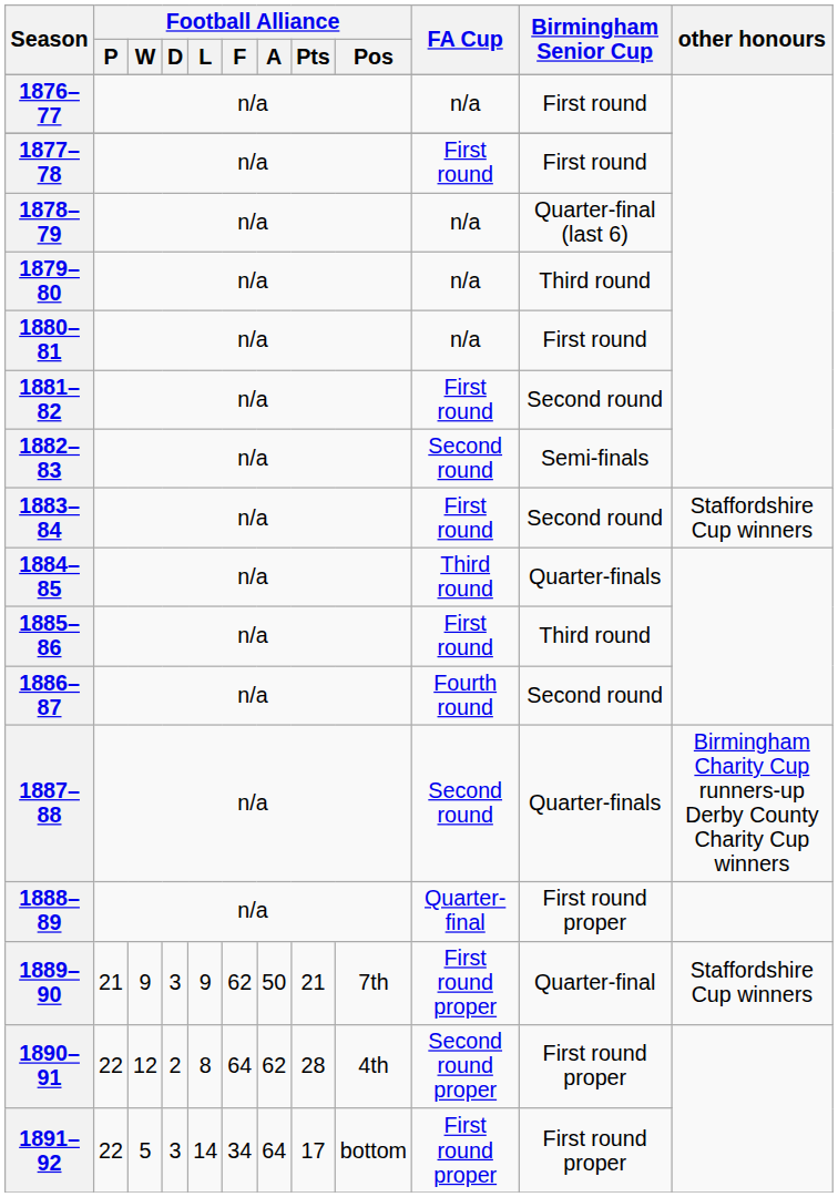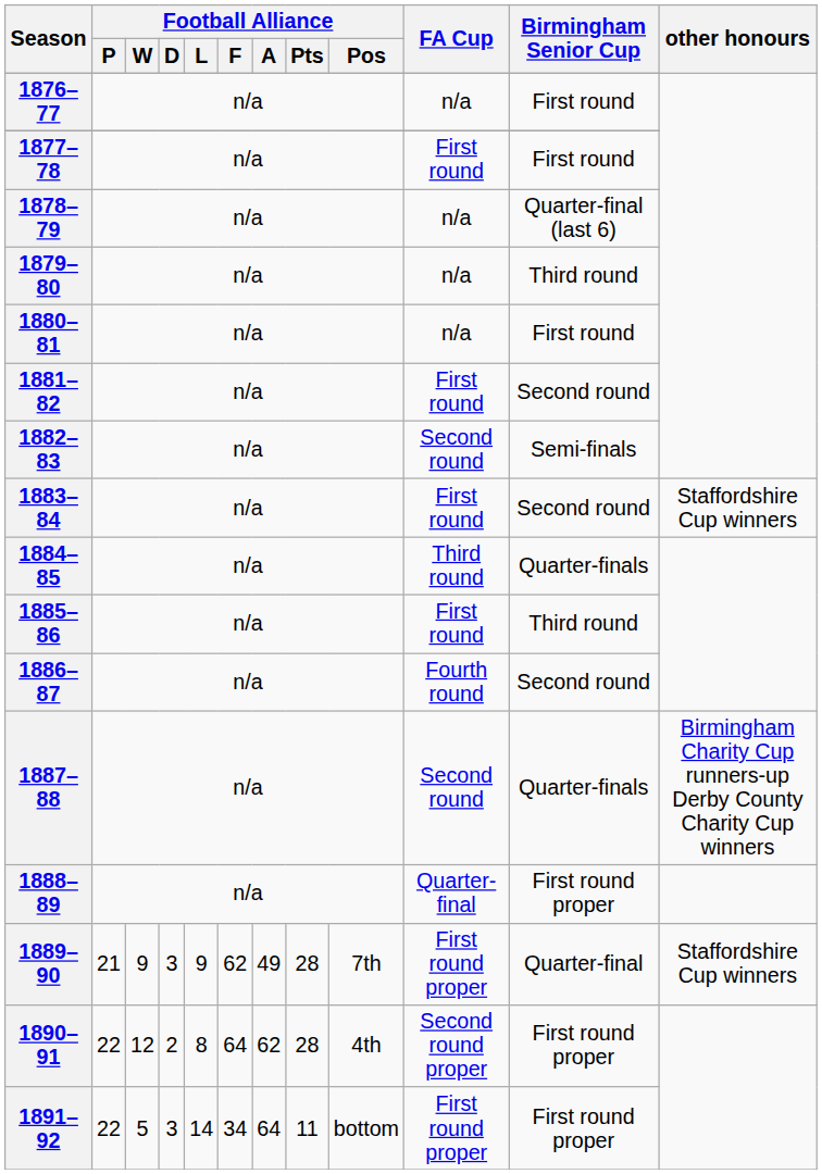1889–90 | Football Alliance / A: 50 -> 49
1889–90 | Football Alliance / Pts: 21 -> 28
1891–92 | Football Alliance / Pts: 17 -> 11
